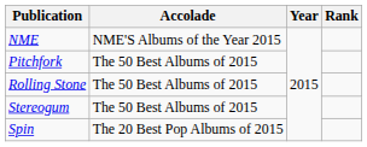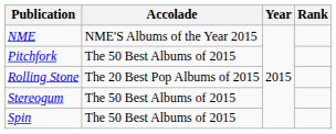Rolling Stone | Accolade: The 50 Best Albums of 2015 -> The 20 Best Pop Albums of 2015
Spin | Accolade: The 20 Best Pop Albums of 2015 -> The 50 Best Albums of 2015
